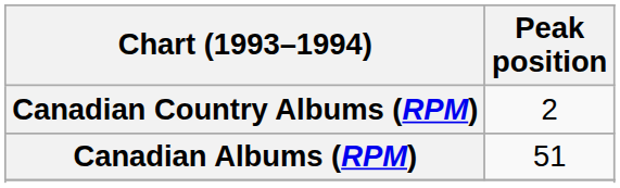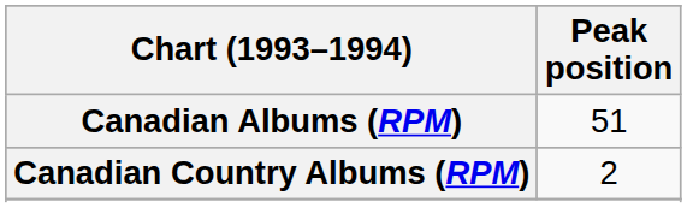rows swapped: Canadian Albums (RPM) <-> Canadian Country Albums (RPM)
